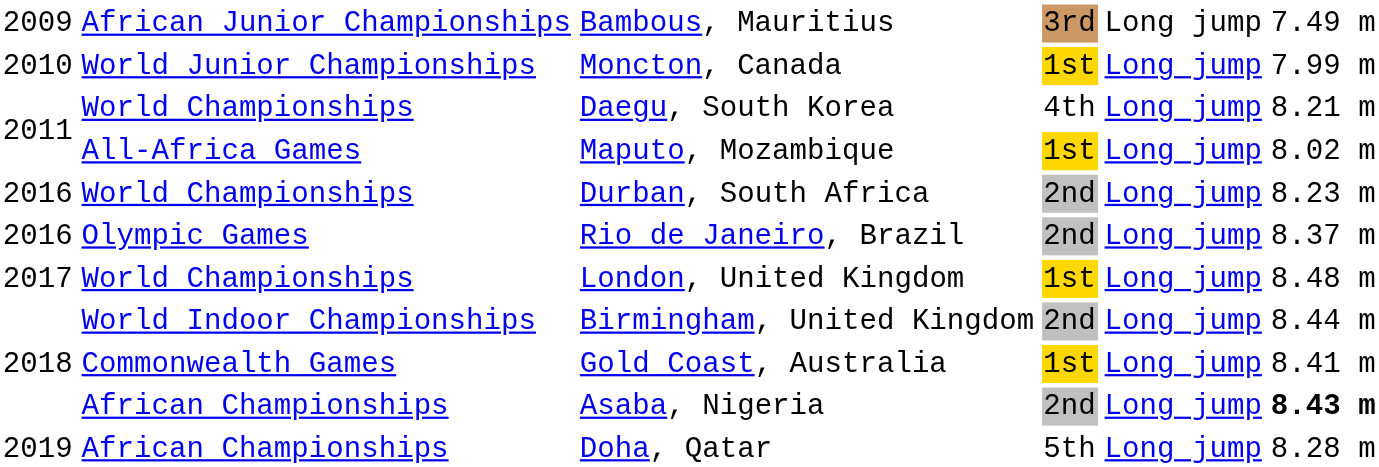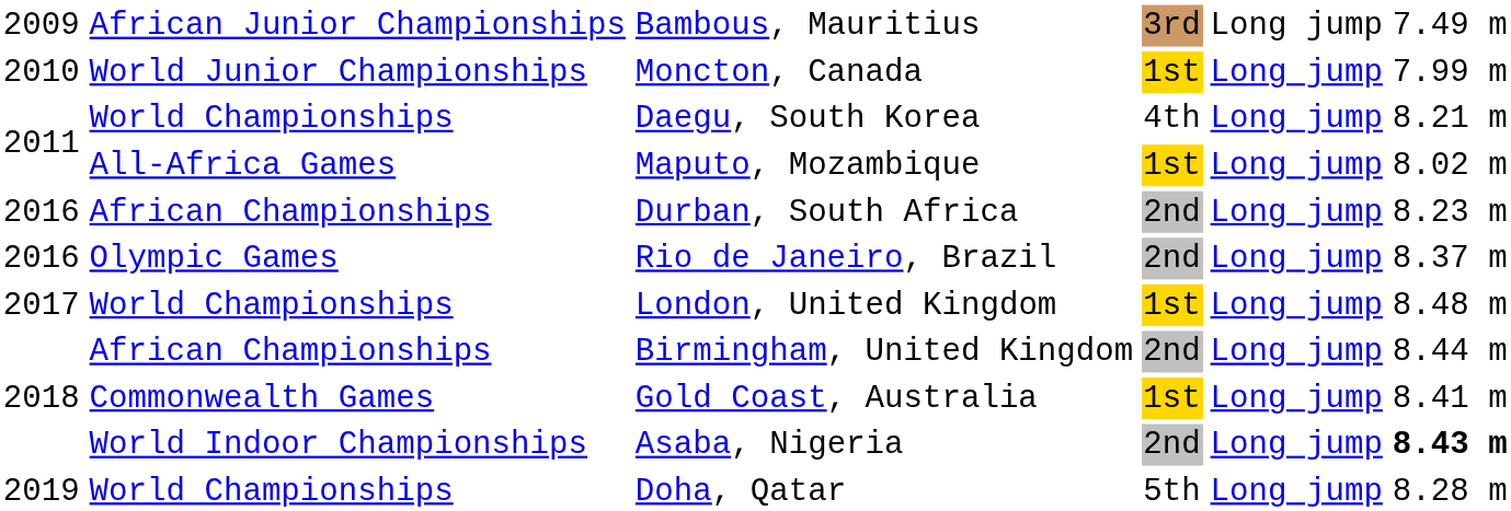Durban, South Africa | column 2: World Championships -> African Championships
Birmingham, United Kingdom | column 2: World Indoor Championships -> African Championships
Asaba, Nigeria | column 2: African Championships -> World Indoor Championships
Doha, Qatar | column 2: African Championships -> World Championships
